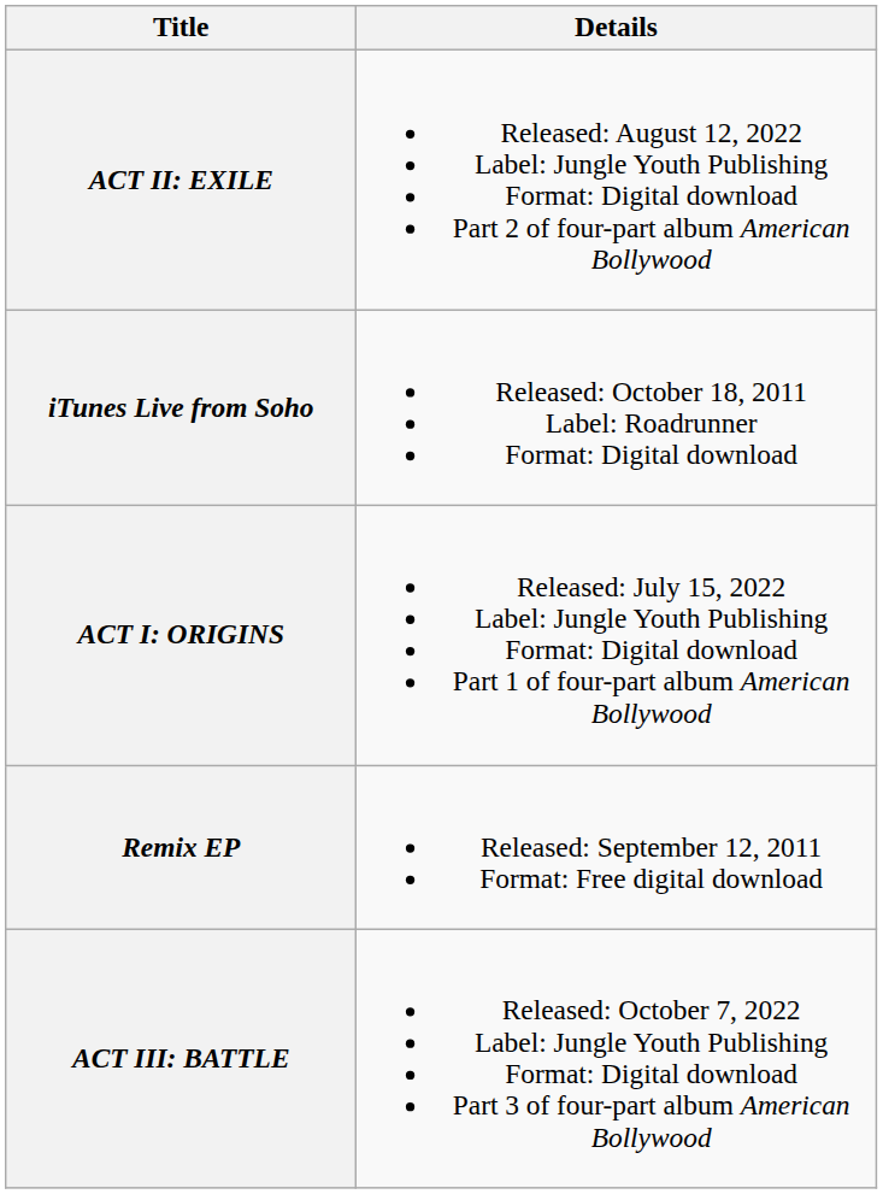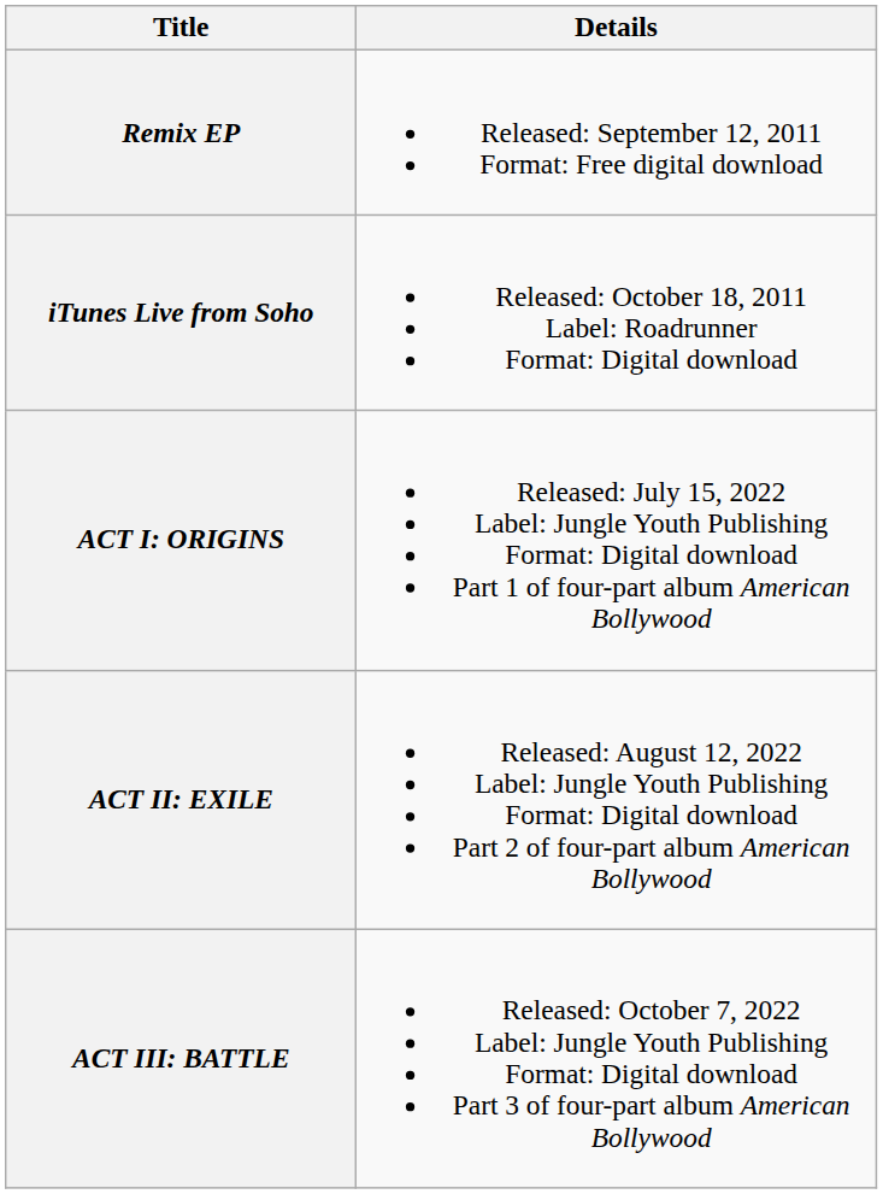rows swapped: Remix EP <-> ACT II: EXILE
